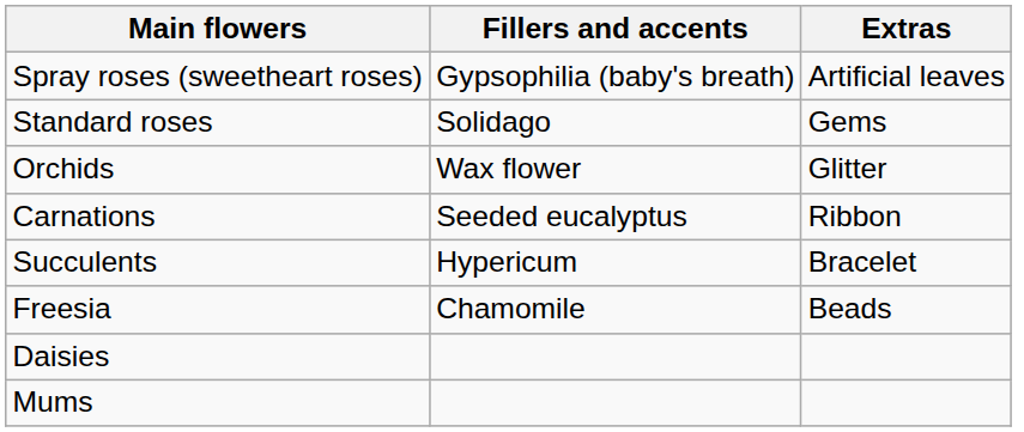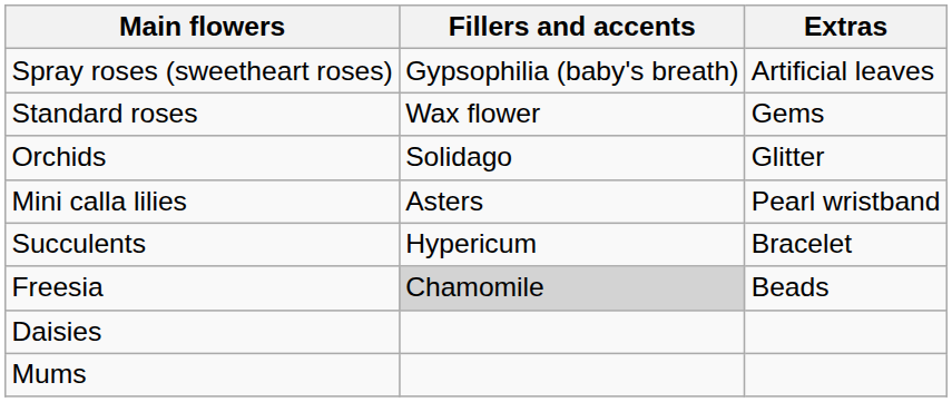Standard roses | Fillers and accents: Solidago -> Wax flower
Orchids | Fillers and accents: Wax flower -> Solidago
- row: Carnations | Seeded eucalyptus | Ribbon
+ row: Mini calla lilies | Asters | Pearl wristband
Freesia | Fillers and accents: no background -> lightgrey background
